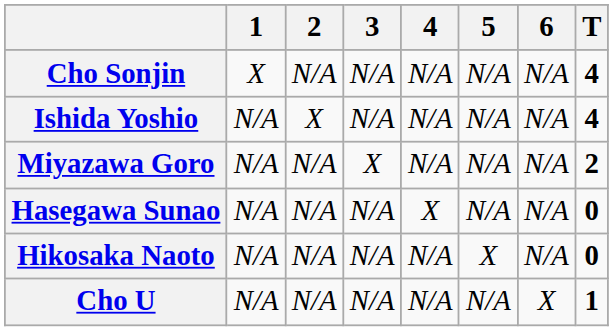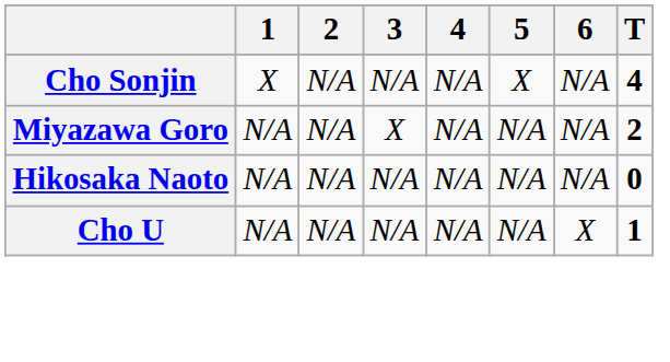Cho Sonjin | 5: N/A -> X
- row: Ishida Yoshio | N/A | X | N/A | N/A | N/A | N/A | 4
- row: Hasegawa Sunao | N/A | N/A | N/A | X | N/A | N/A | 0
Hikosaka Naoto | 5: X -> N/A
